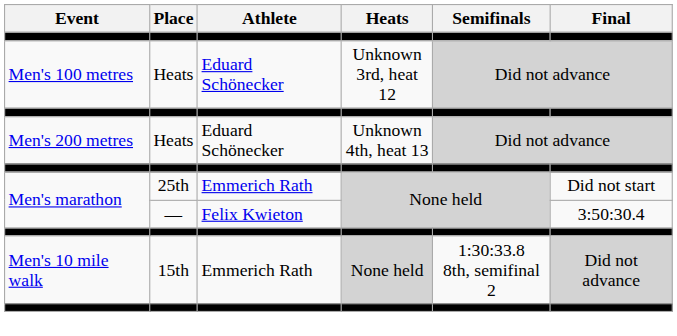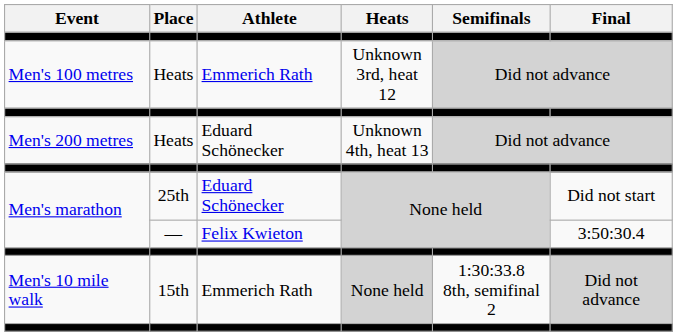Men's 100 metres | Athlete: Eduard Schönecker -> Emmerich Rath
Men's marathon / 25th | Athlete: Emmerich Rath -> Eduard Schönecker
